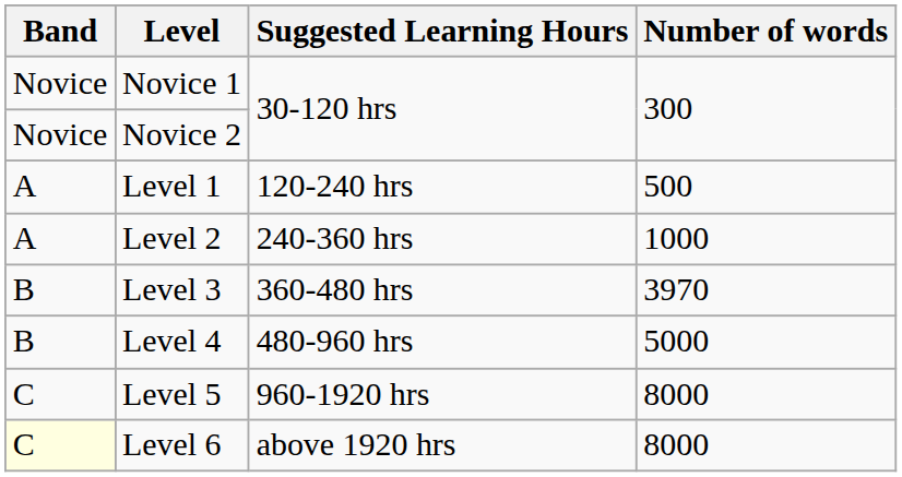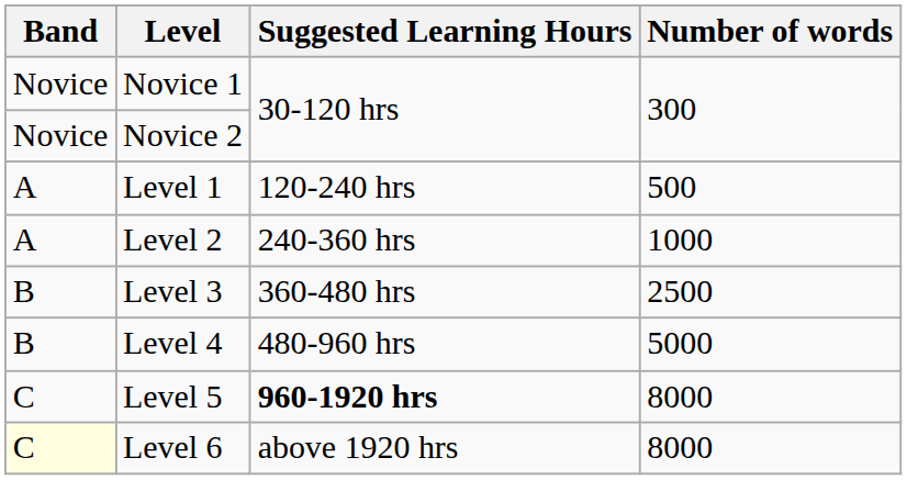Level 3 | Number of words: 3970 -> 2500
Level 5 | Suggested Learning Hours: normal -> bold
